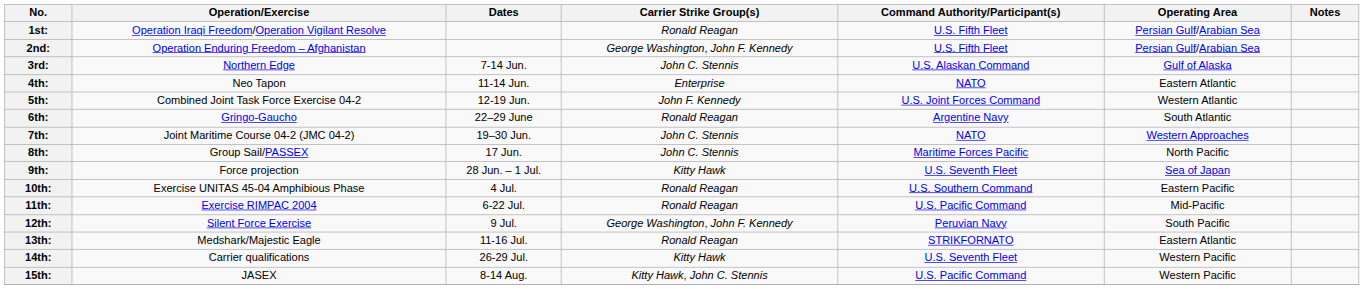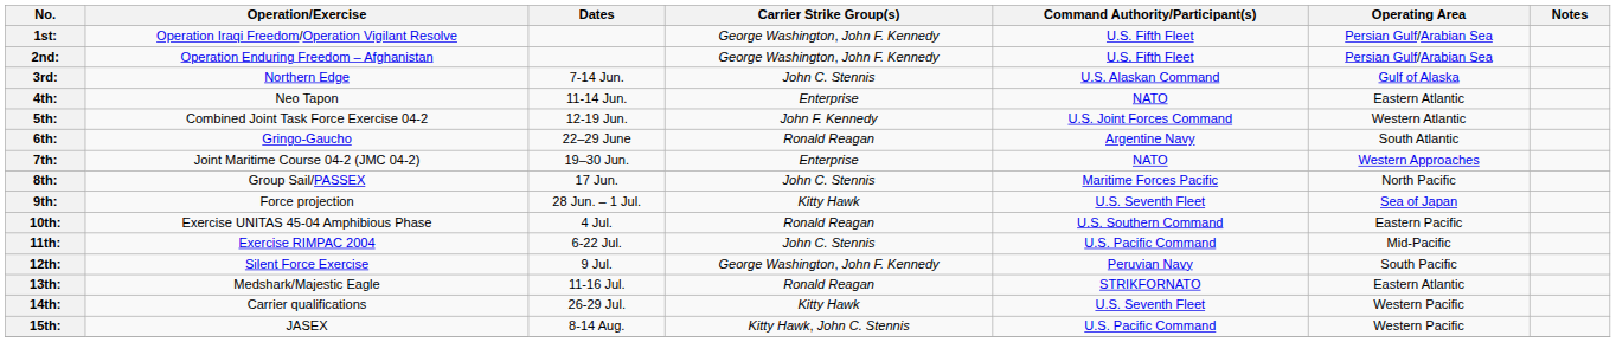1st: | Carrier Strike Group(s): Ronald Reagan -> George Washington, John F. Kennedy
7th: | Carrier Strike Group(s): John C. Stennis -> Enterprise
11th: | Carrier Strike Group(s): Ronald Reagan -> John C. Stennis
